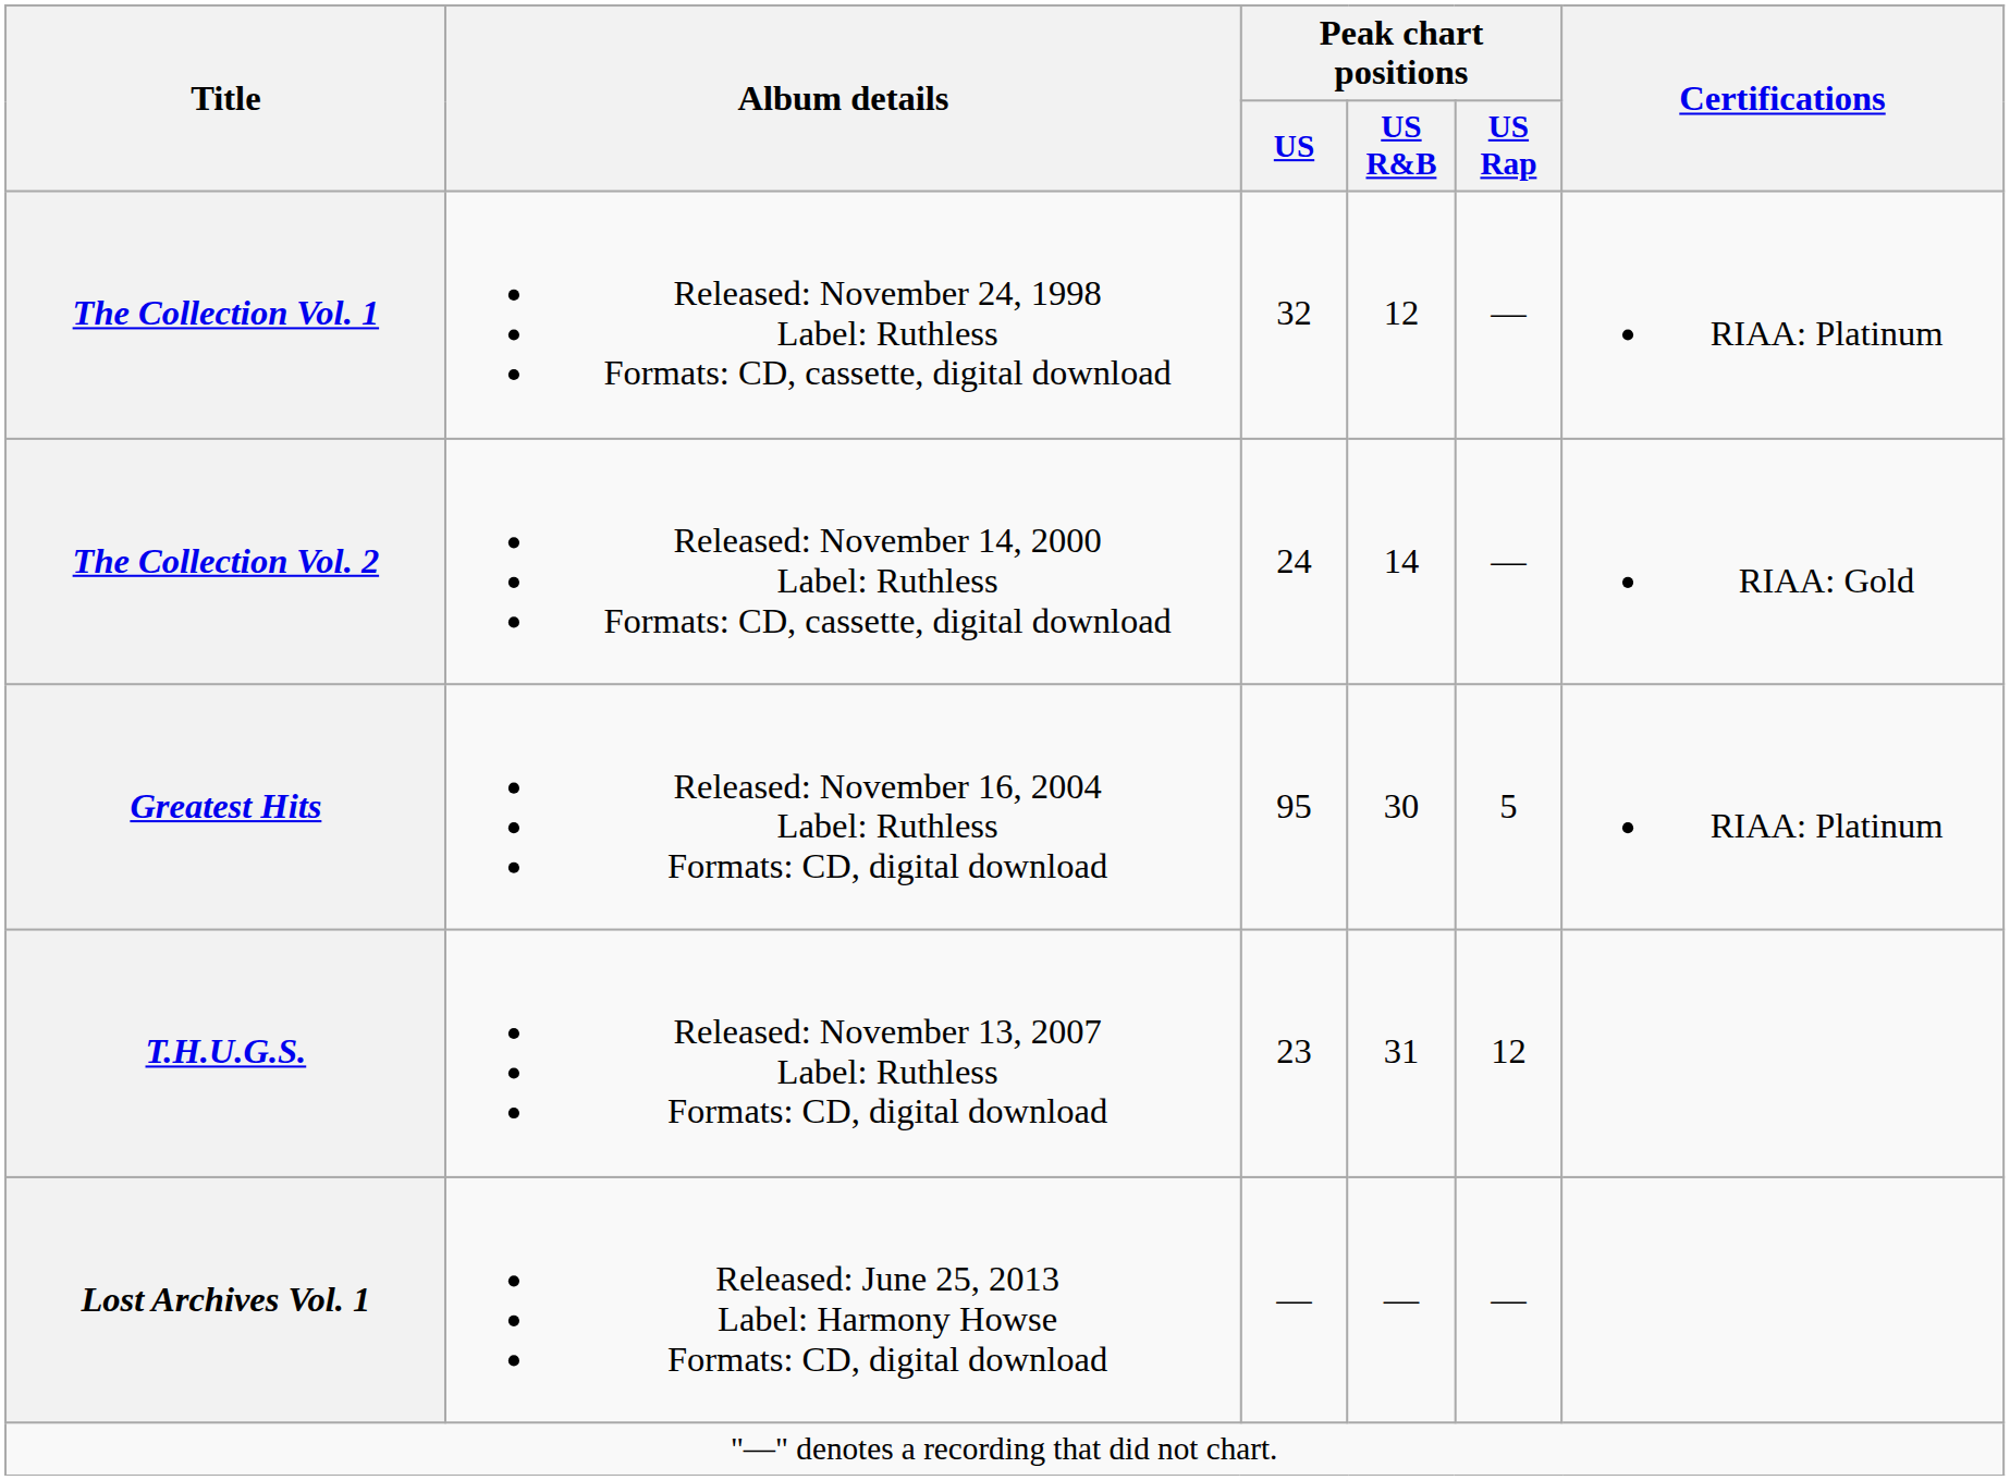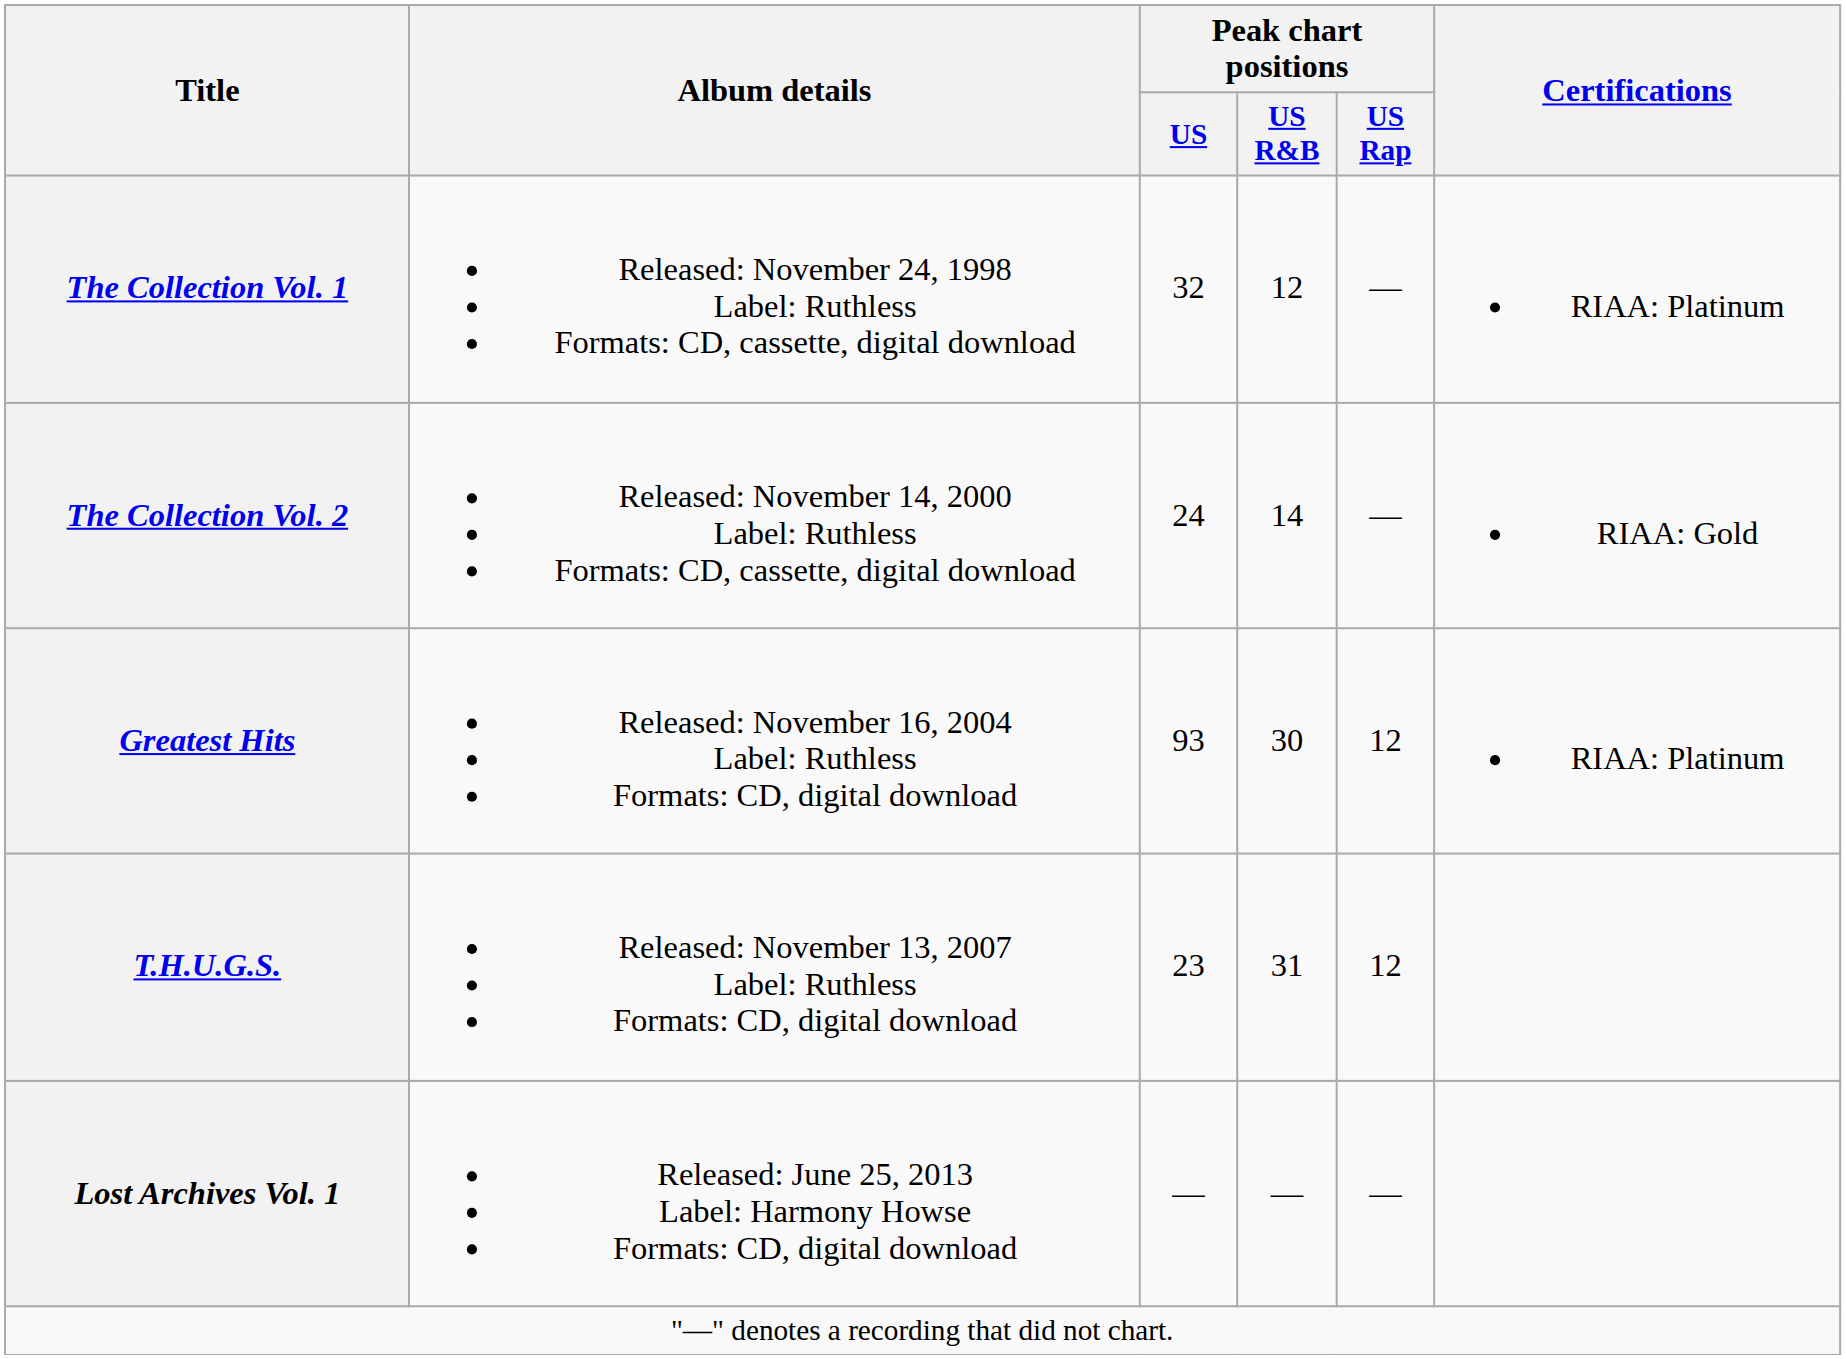Greatest Hits | Peak chart positions / US: 95 -> 93
Greatest Hits | Peak chart positions / US Rap: 5 -> 12
